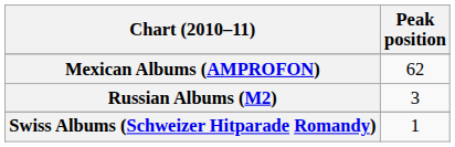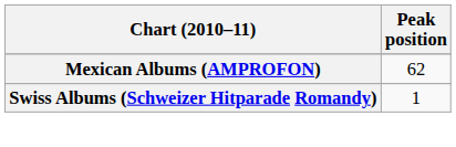- row: Russian Albums (M2) | 3
